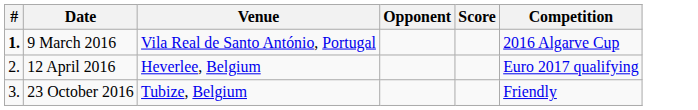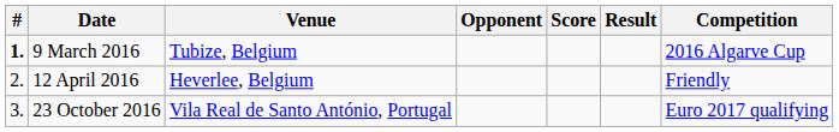+ column: Result
9 March 2016 | Venue: Vila Real de Santo António, Portugal -> Tubize, Belgium
12 April 2016 | Competition: Euro 2017 qualifying -> Friendly
23 October 2016 | Venue: Tubize, Belgium -> Vila Real de Santo António, Portugal
23 October 2016 | Competition: Friendly -> Euro 2017 qualifying
